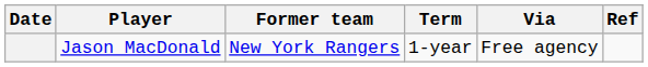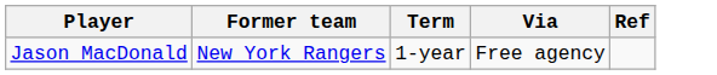- column: Date
